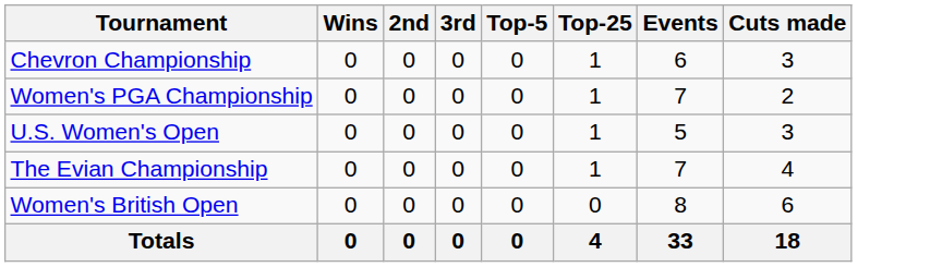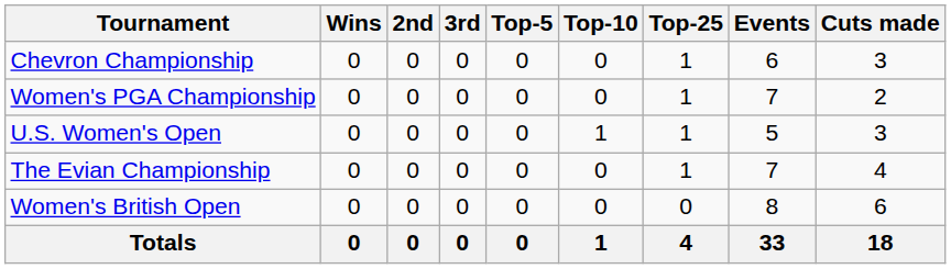+ column: Top-10 | 0 | 0 | 1 | 0 | 0 | 1
